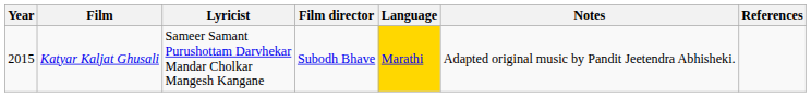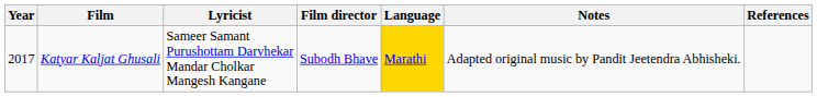Katyar Kaljat Ghusali | Year: 2015 -> 2017
